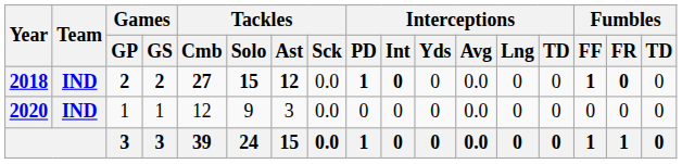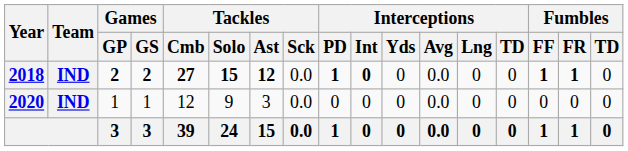2018 | Fumbles / FR: 0 -> 1
